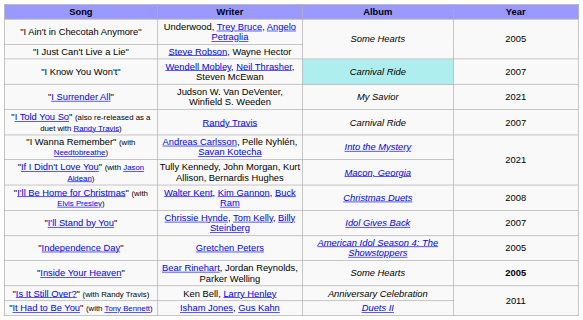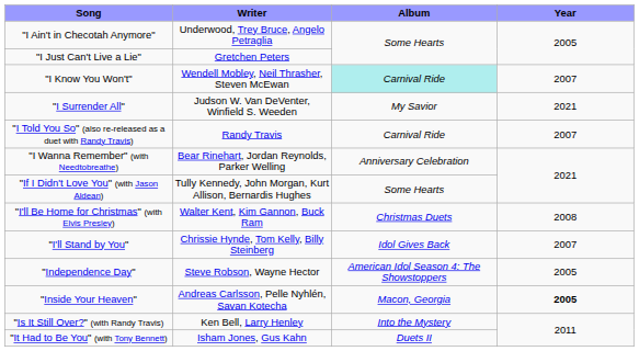"I Just Can't Live a Lie" | Writer: Steve Robson, Wayne Hector -> Gretchen Peters
"I Wanna Remember" (with Needtobreathe) | Writer: Andreas Carlsson, Pelle Nyhlén, Savan Kotecha -> Bear Rinehart, Jordan Reynolds, Parker Welling
"I Wanna Remember" (with Needtobreathe) | Album: Into the Mystery -> Anniversary Celebration
"If I Didn't Love You" (with Jason Aldean) | Album: Macon, Georgia -> Some Hearts
"Independence Day" | Writer: Gretchen Peters -> Steve Robson, Wayne Hector
"Inside Your Heaven" | Writer: Bear Rinehart, Jordan Reynolds, Parker Welling -> Andreas Carlsson, Pelle Nyhlén, Savan Kotecha
"Inside Your Heaven" | Album: Some Hearts -> Macon, Georgia
"Is It Still Over?" (with Randy Travis) | Album: Anniversary Celebration -> Into the Mystery
